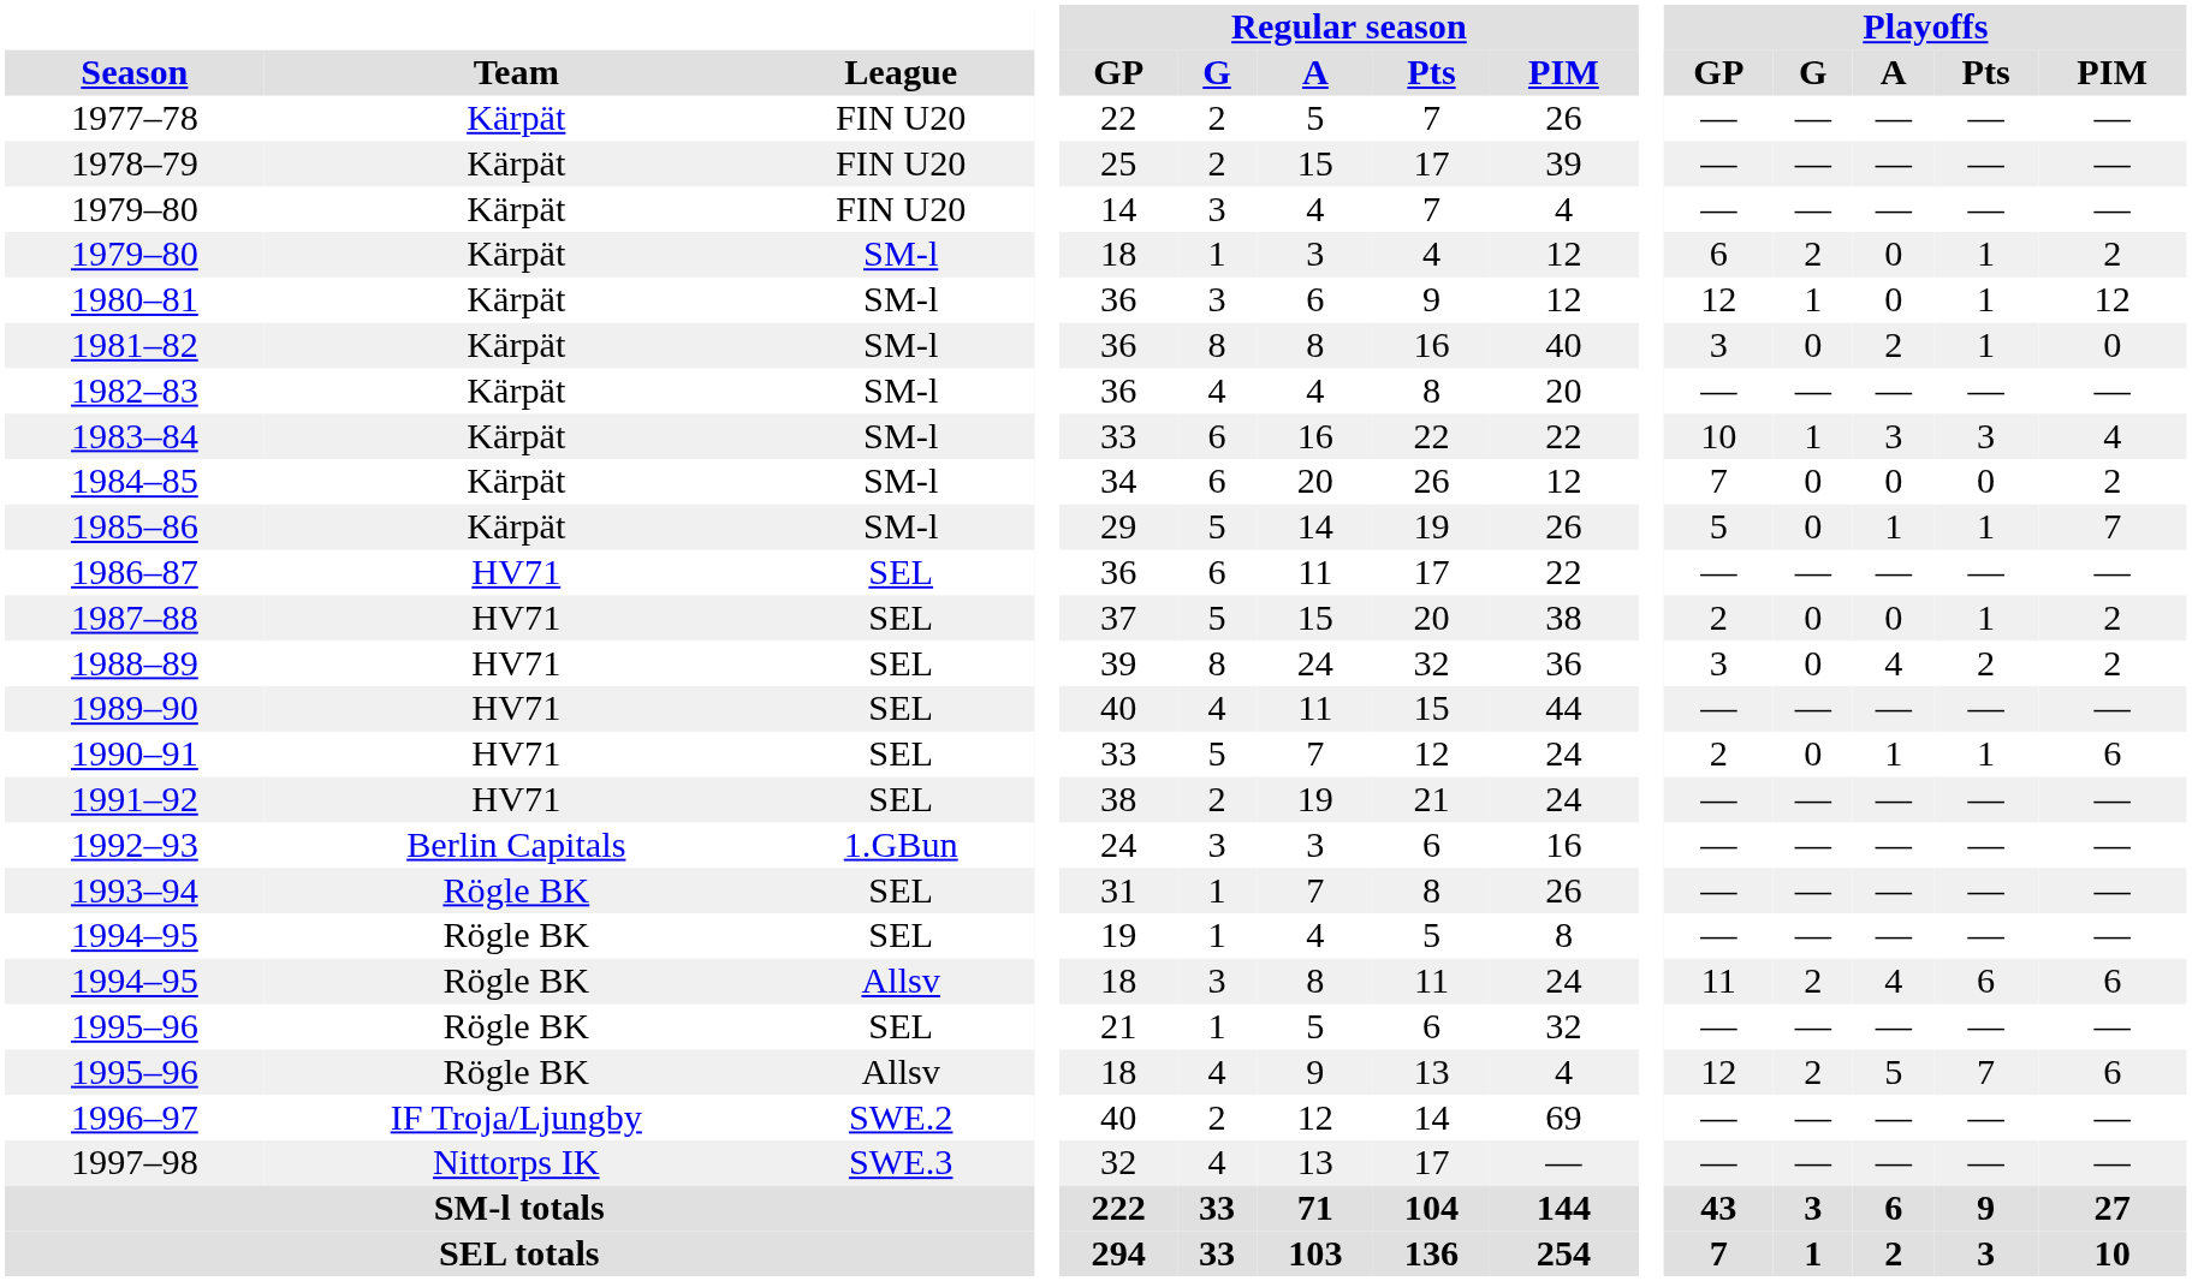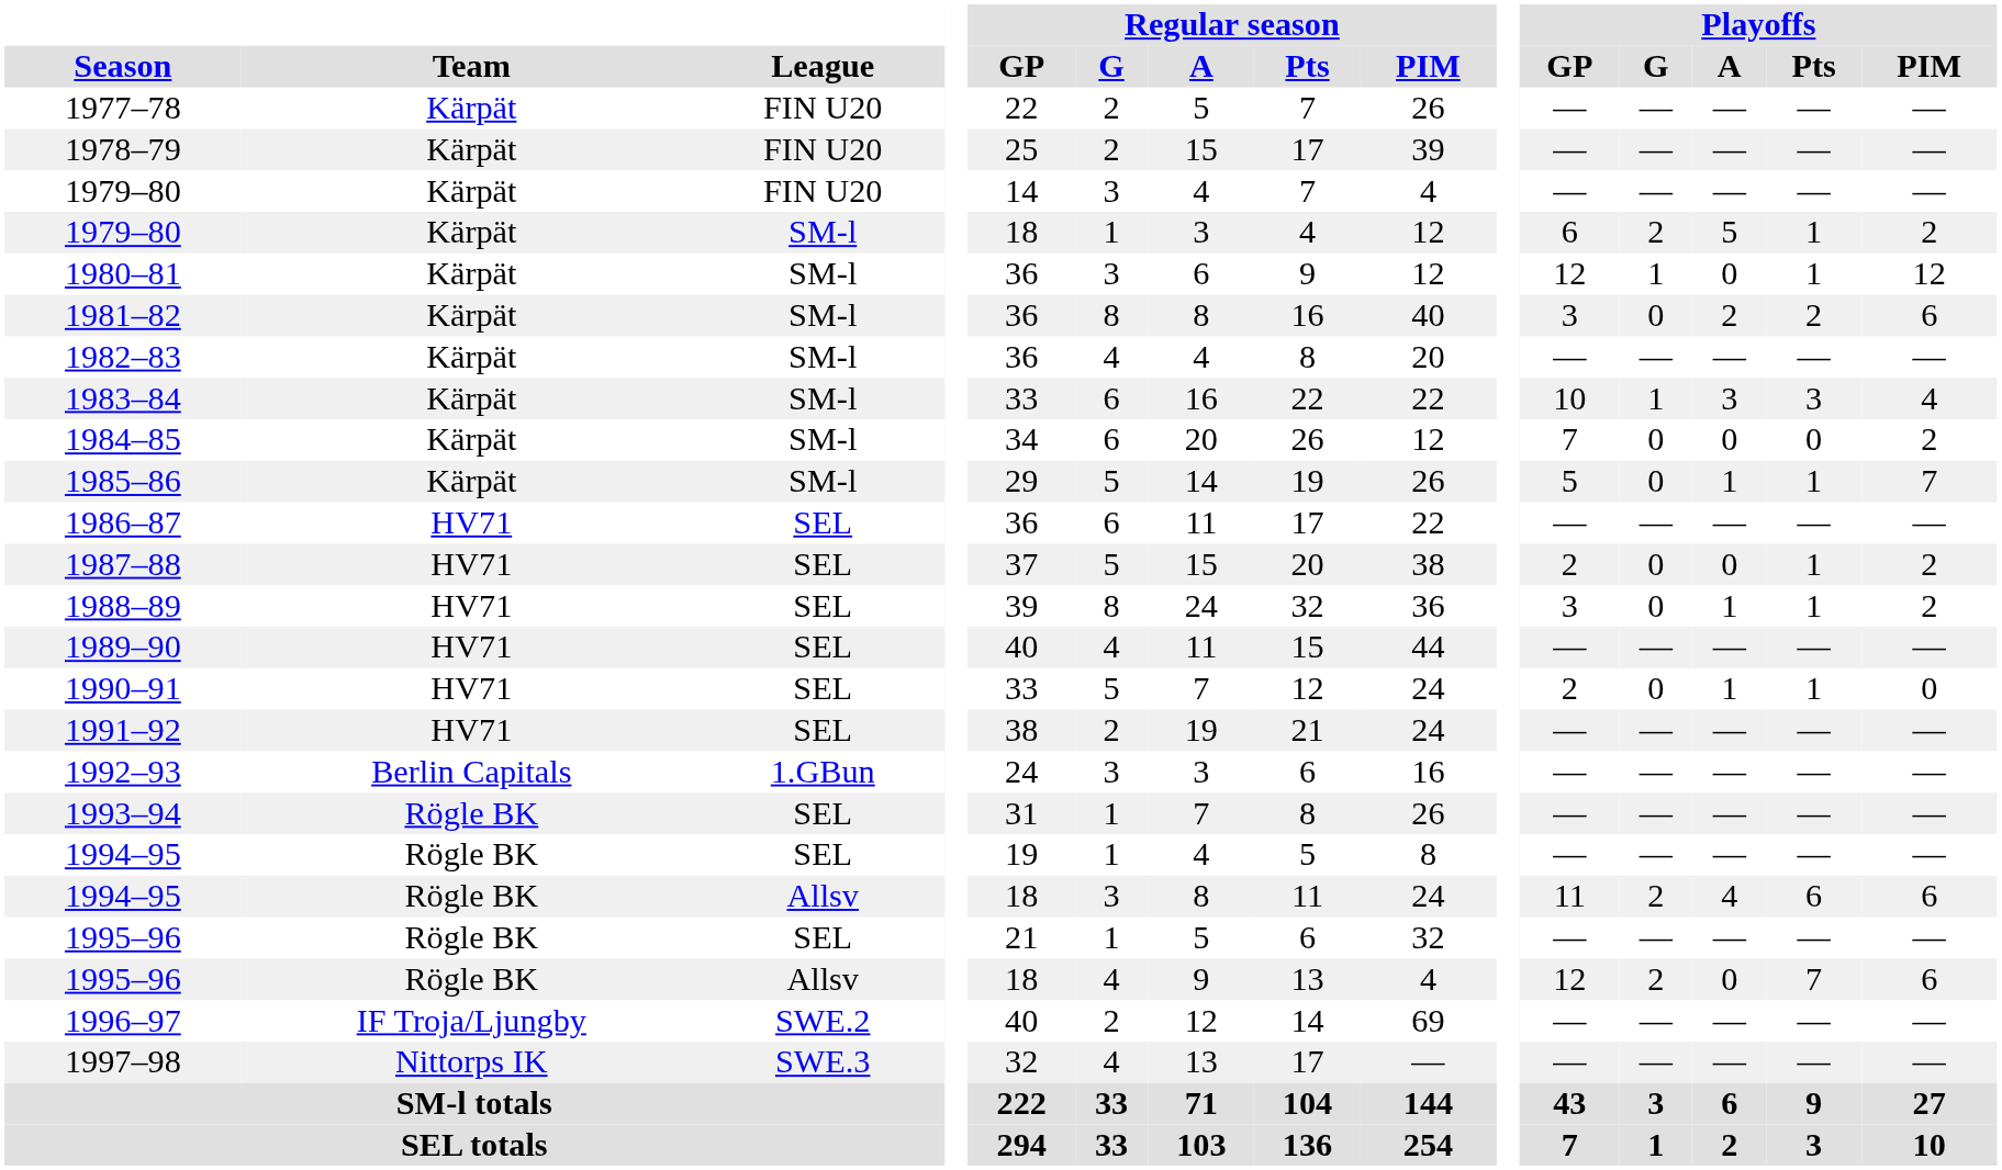1979–80 / SM-l | Playoffs / A: 0 -> 5
1981–82 | Playoffs / Pts: 1 -> 2
1981–82 | Playoffs / PIM: 0 -> 6
1988–89 | Playoffs / A: 4 -> 1
1988–89 | Playoffs / Pts: 2 -> 1
1990–91 | Playoffs / PIM: 6 -> 0
1995–96 / Allsv | Playoffs / A: 5 -> 0
